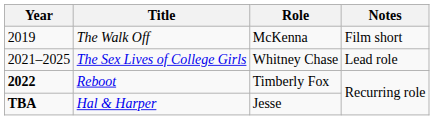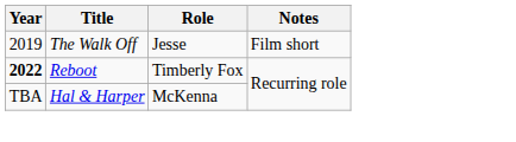The Walk Off | Role: McKenna -> Jesse
- row: 2021–2025 | The Sex Lives of College Girls | Whitney Chase | Lead role
Hal & Harper | Year: bold -> normal
Hal & Harper | Role: Jesse -> McKenna
